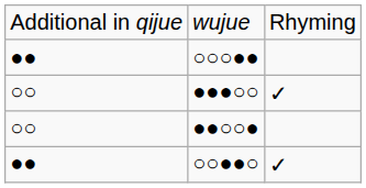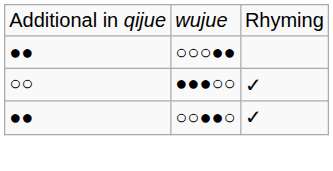- row: ○○ | ●●○○●
